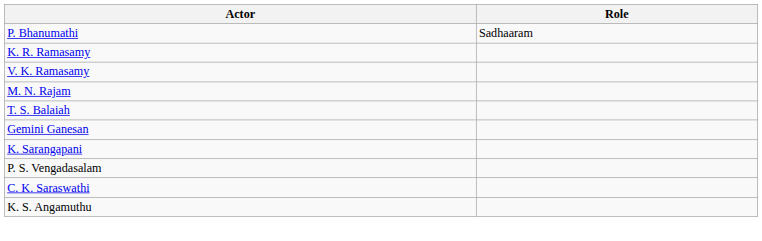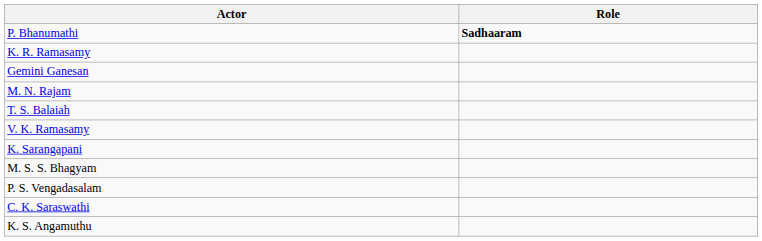P. Bhanumathi | Role: normal -> bold
rows swapped: Gemini Ganesan <-> V. K. Ramasamy
+ row: M. S. S. Bhagyam
